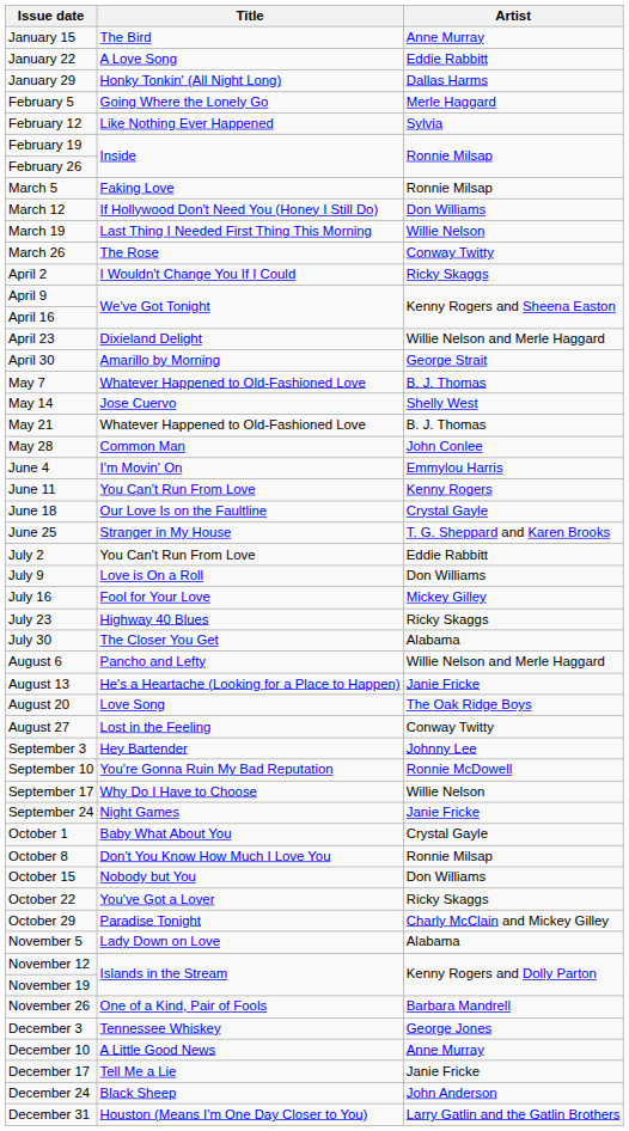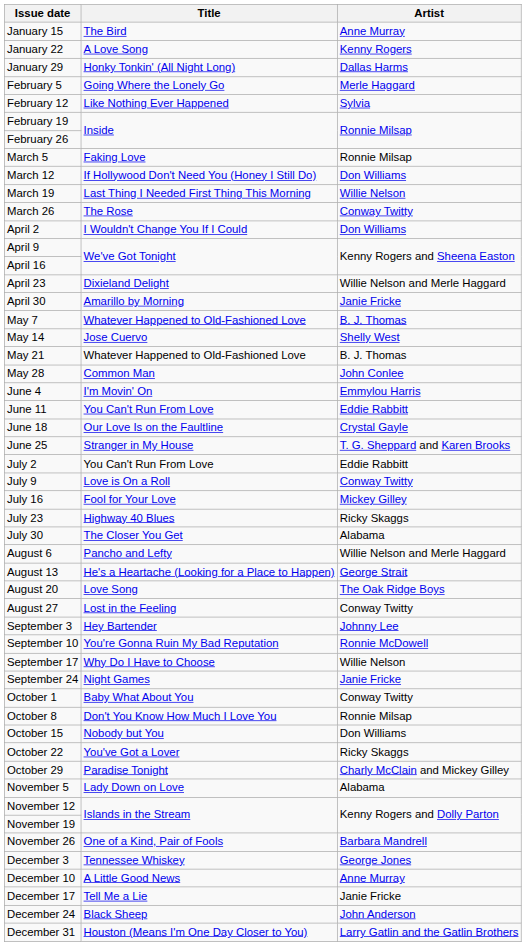January 22 | Artist: Eddie Rabbitt -> Kenny Rogers
April 2 | Artist: Ricky Skaggs -> Don Williams
April 30 | Artist: George Strait -> Janie Fricke
June 11 | Artist: Kenny Rogers -> Eddie Rabbitt
July 9 | Artist: Don Williams -> Conway Twitty
August 13 | Artist: Janie Fricke -> George Strait
October 1 | Artist: Crystal Gayle -> Conway Twitty
